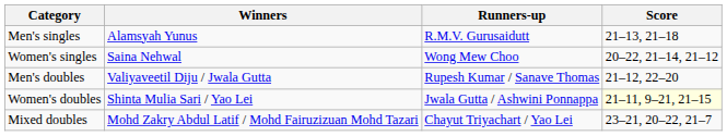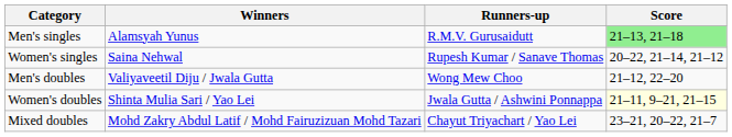Men's singles | Score: no background -> lightgreen background
Women's singles | Runners-up: Wong Mew Choo -> Rupesh Kumar / Sanave Thomas
Men's doubles | Runners-up: Rupesh Kumar / Sanave Thomas -> Wong Mew Choo
